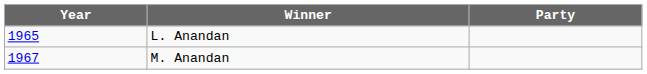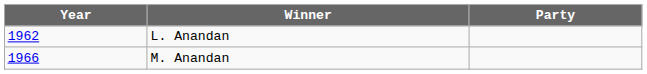L. Anandan | Year: 1965 -> 1962
M. Anandan | Year: 1967 -> 1966
